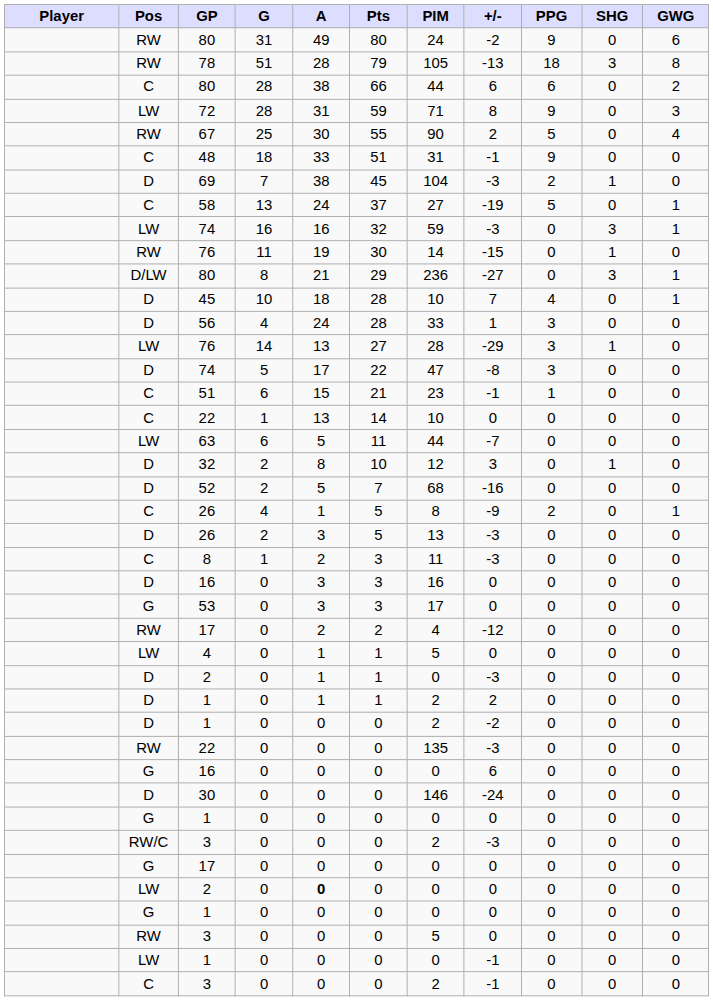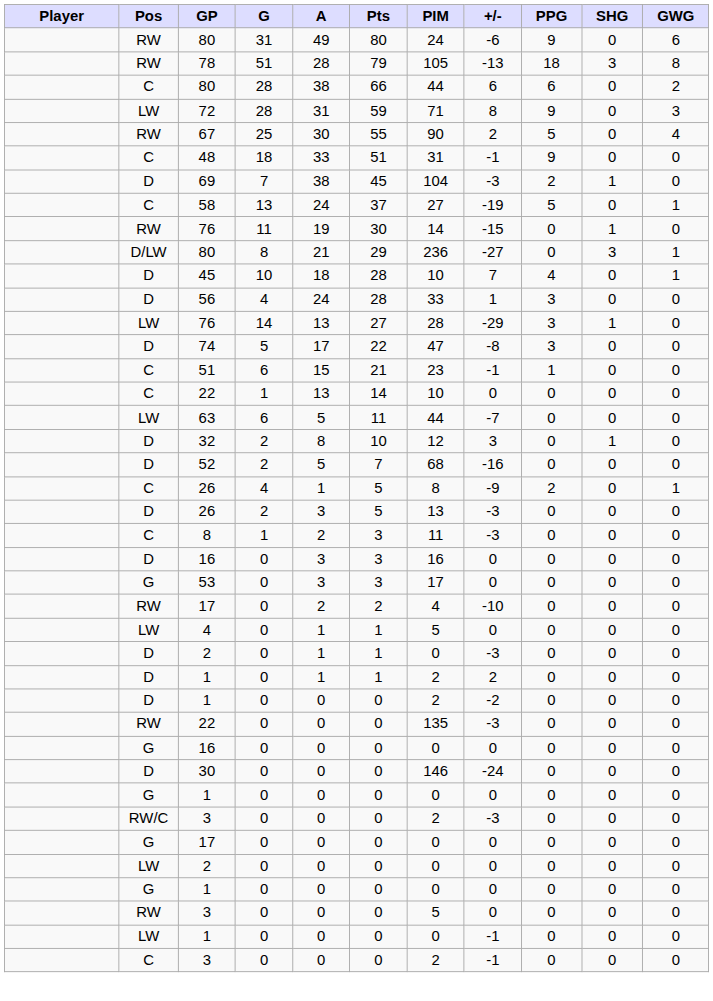RW / 80 | +/-: -2 -> -6
- row: LW | 74 | 16 | 16 | 32 | 59 | -3 | 0 | 3 | 1
RW / 17 | +/-: -12 -> -10
G / 16 | +/-: 6 -> 0
LW / 2 | A: bold -> normal
